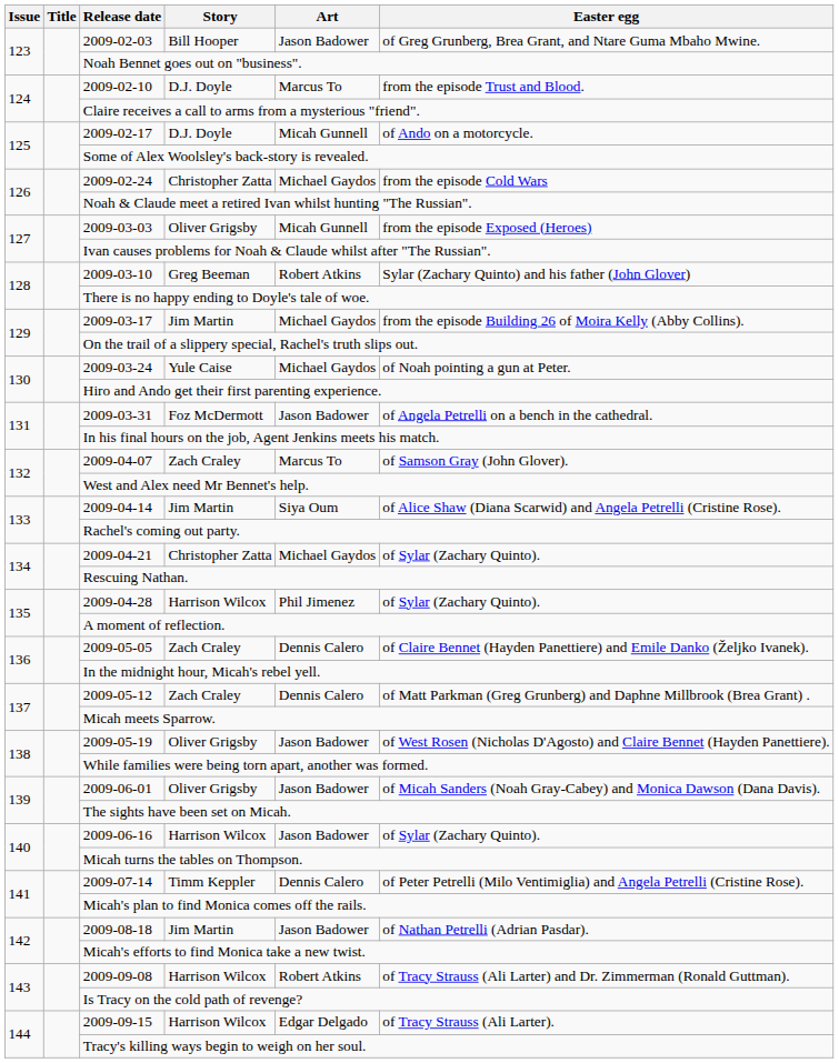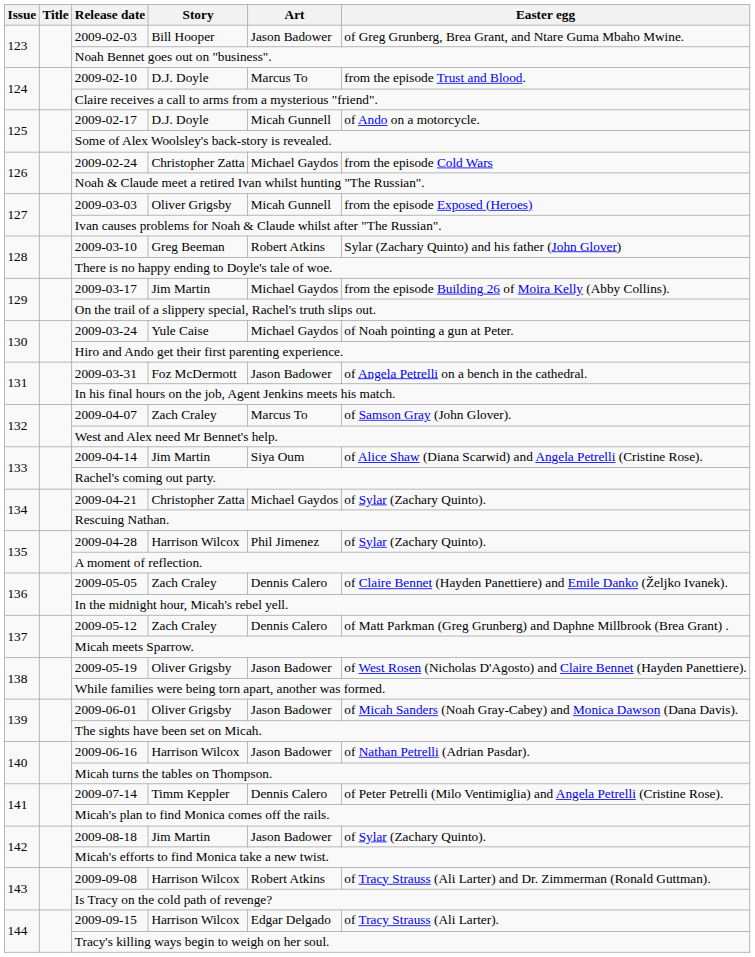2009-06-16 | Easter egg: of Sylar (Zachary Quinto). -> of Nathan Petrelli (Adrian Pasdar).
2009-08-18 | Easter egg: of Nathan Petrelli (Adrian Pasdar). -> of Sylar (Zachary Quinto).
